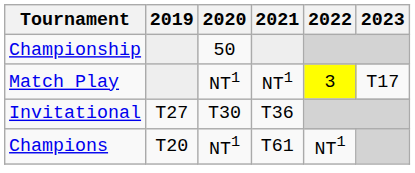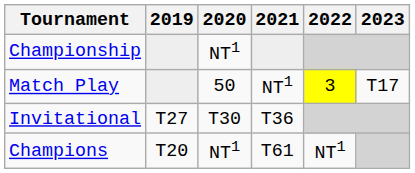Championship | 2020: 50 -> NT1
Match Play | 2020: NT1 -> 50
